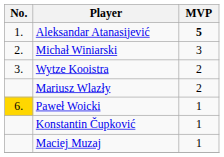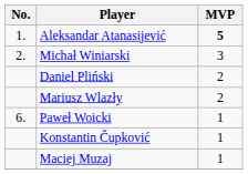- row: 3. | Wytze Kooistra | 2
+ row: Daniel Pliński | 2
Paweł Woicki | No.: gold background -> no background
